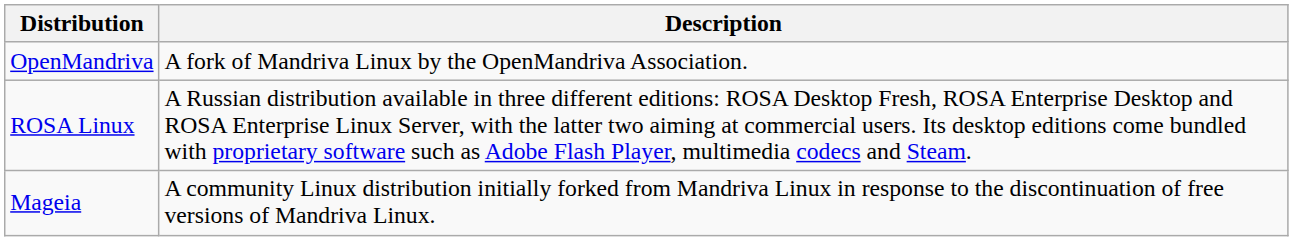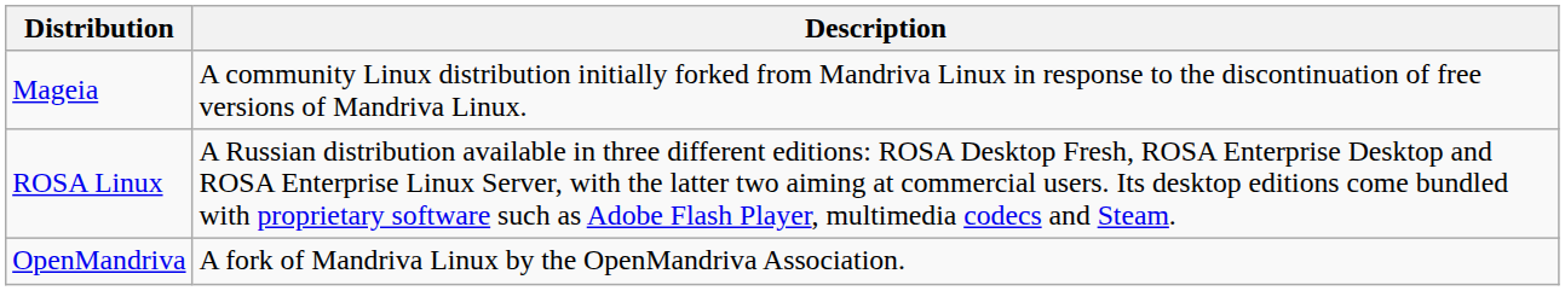rows swapped: Mageia <-> OpenMandriva
